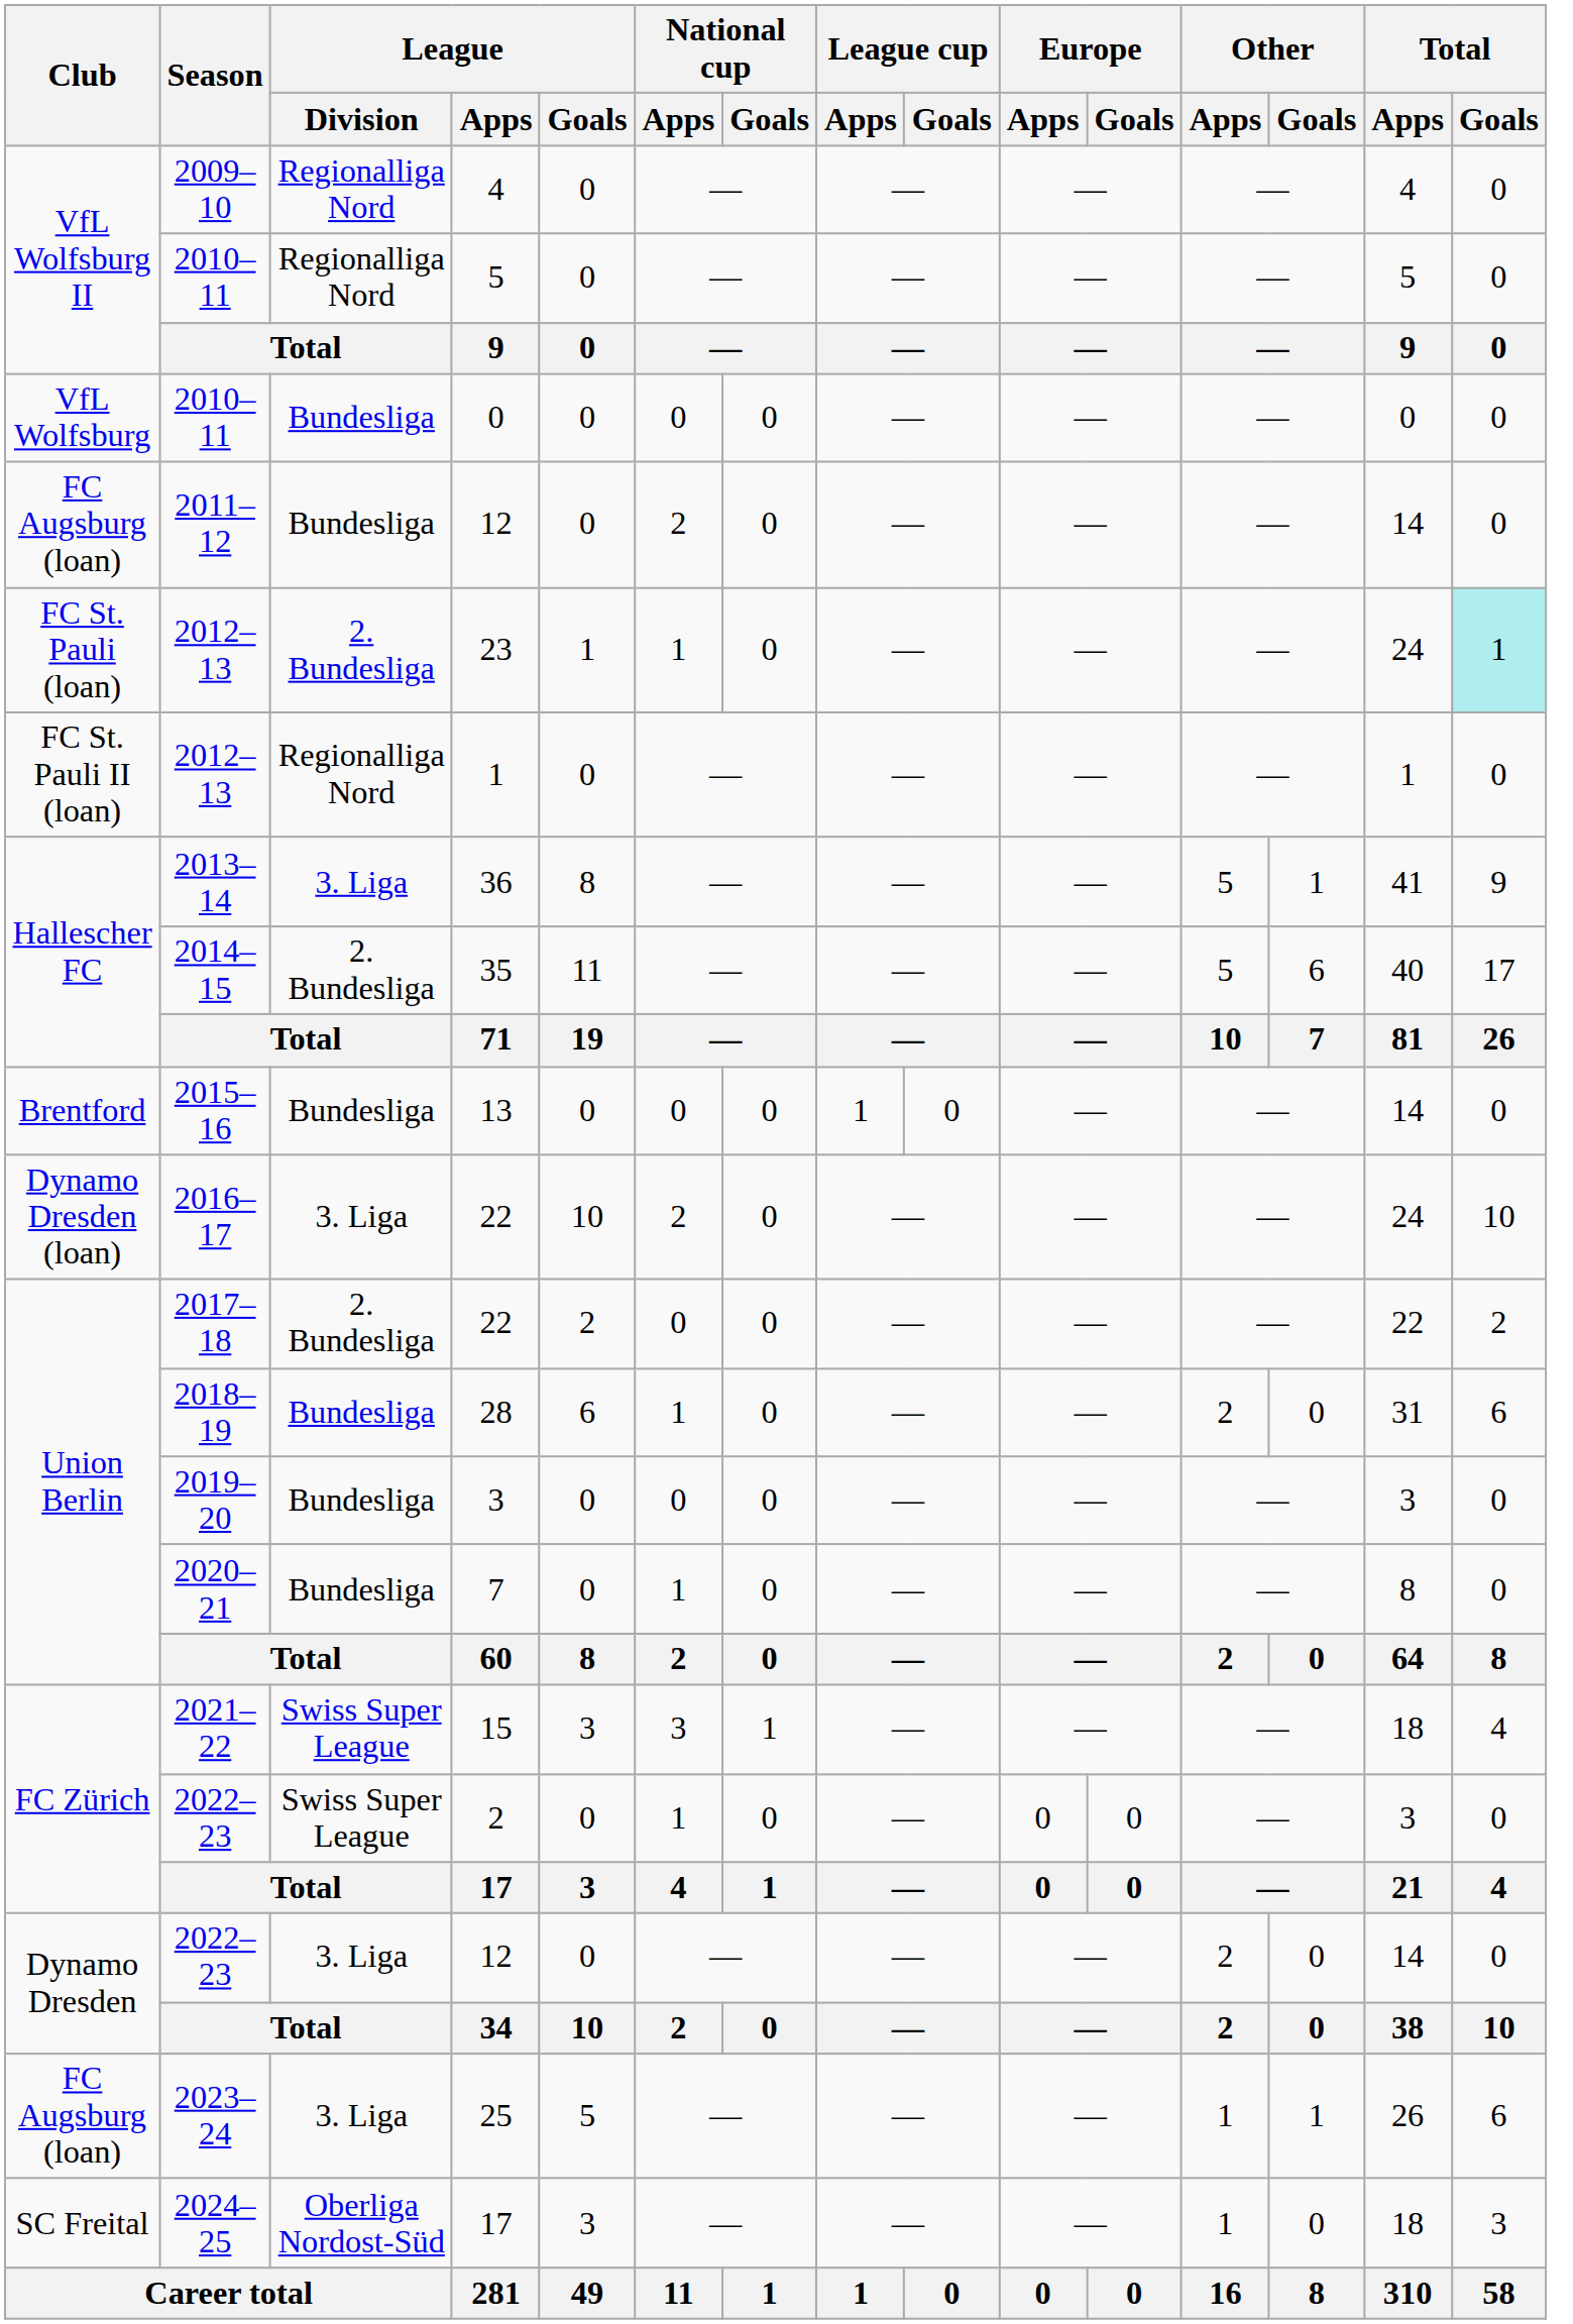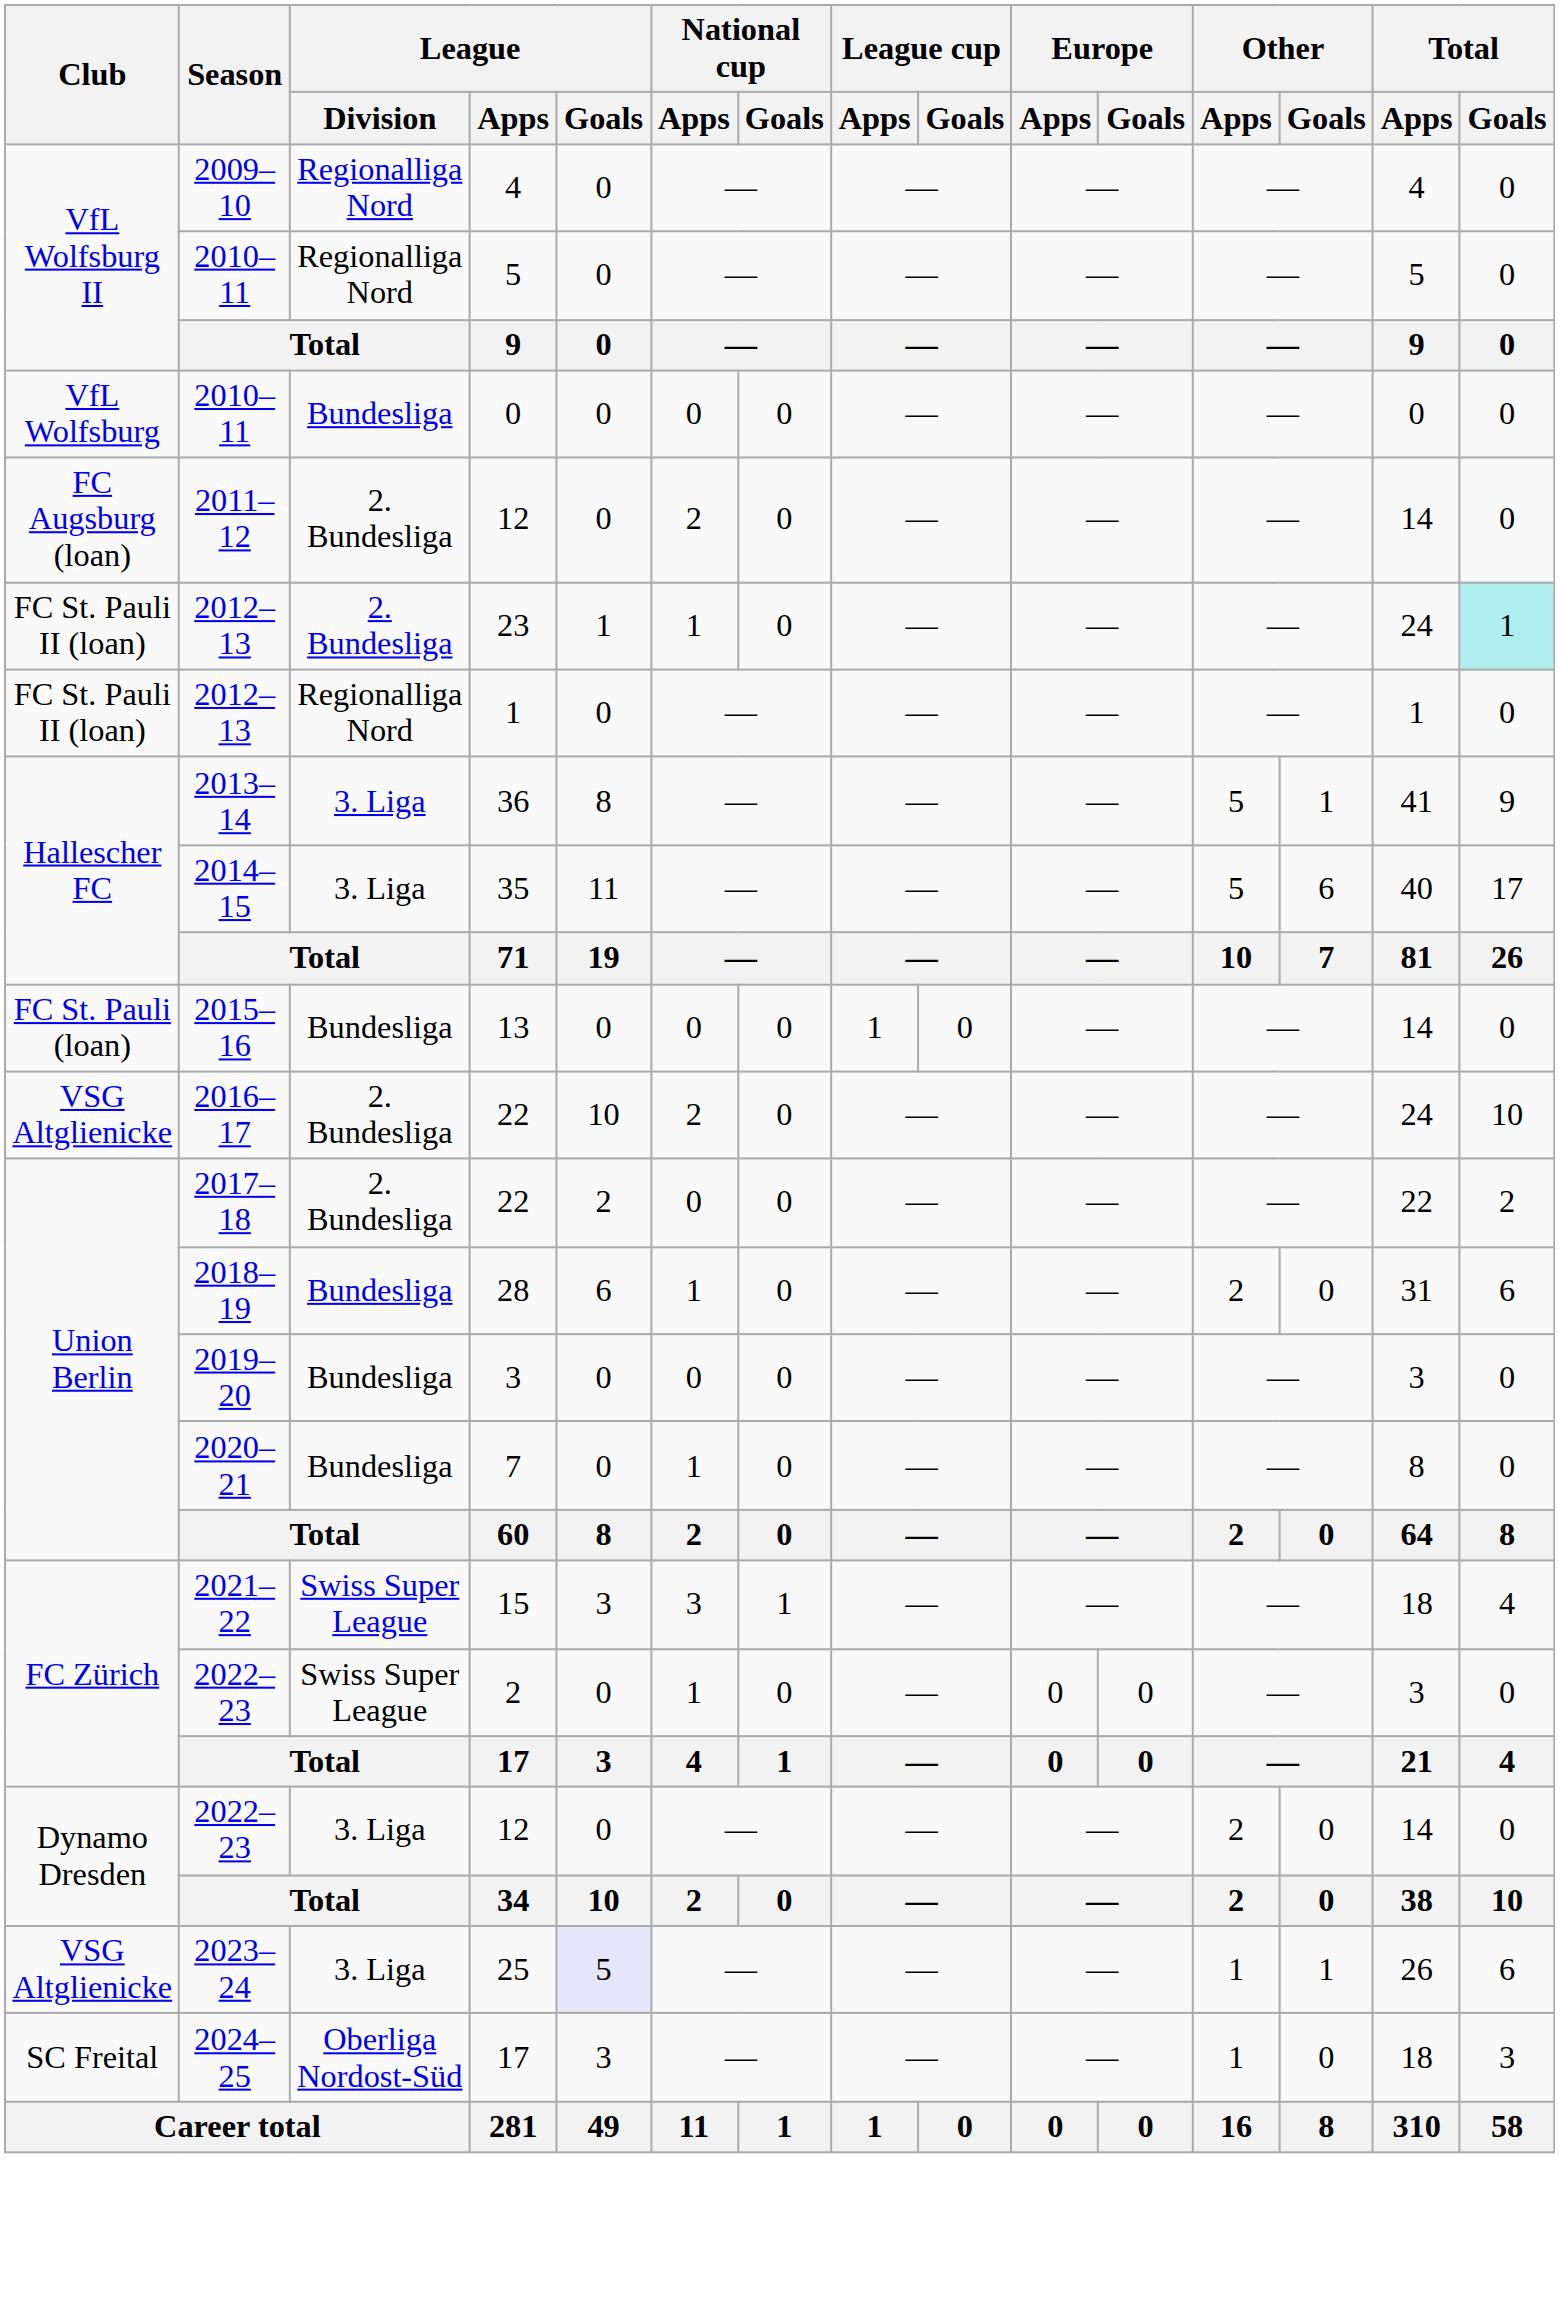2011–12 / 12 | League / Division: Bundesliga -> 2. Bundesliga
23 | Club: FC St. Pauli (loan) -> FC St. Pauli II (loan)
35 | League / Division: 2. Bundesliga -> 3. Liga
13 | Club: Brentford -> FC St. Pauli (loan)
2016–17 / 22 | Club: Dynamo Dresden (loan) -> VSG Altglienicke
2016–17 / 22 | League / Division: 3. Liga -> 2. Bundesliga
25 | Club: FC Augsburg (loan) -> VSG Altglienicke
25 | League / Goals: no background -> lavender background
